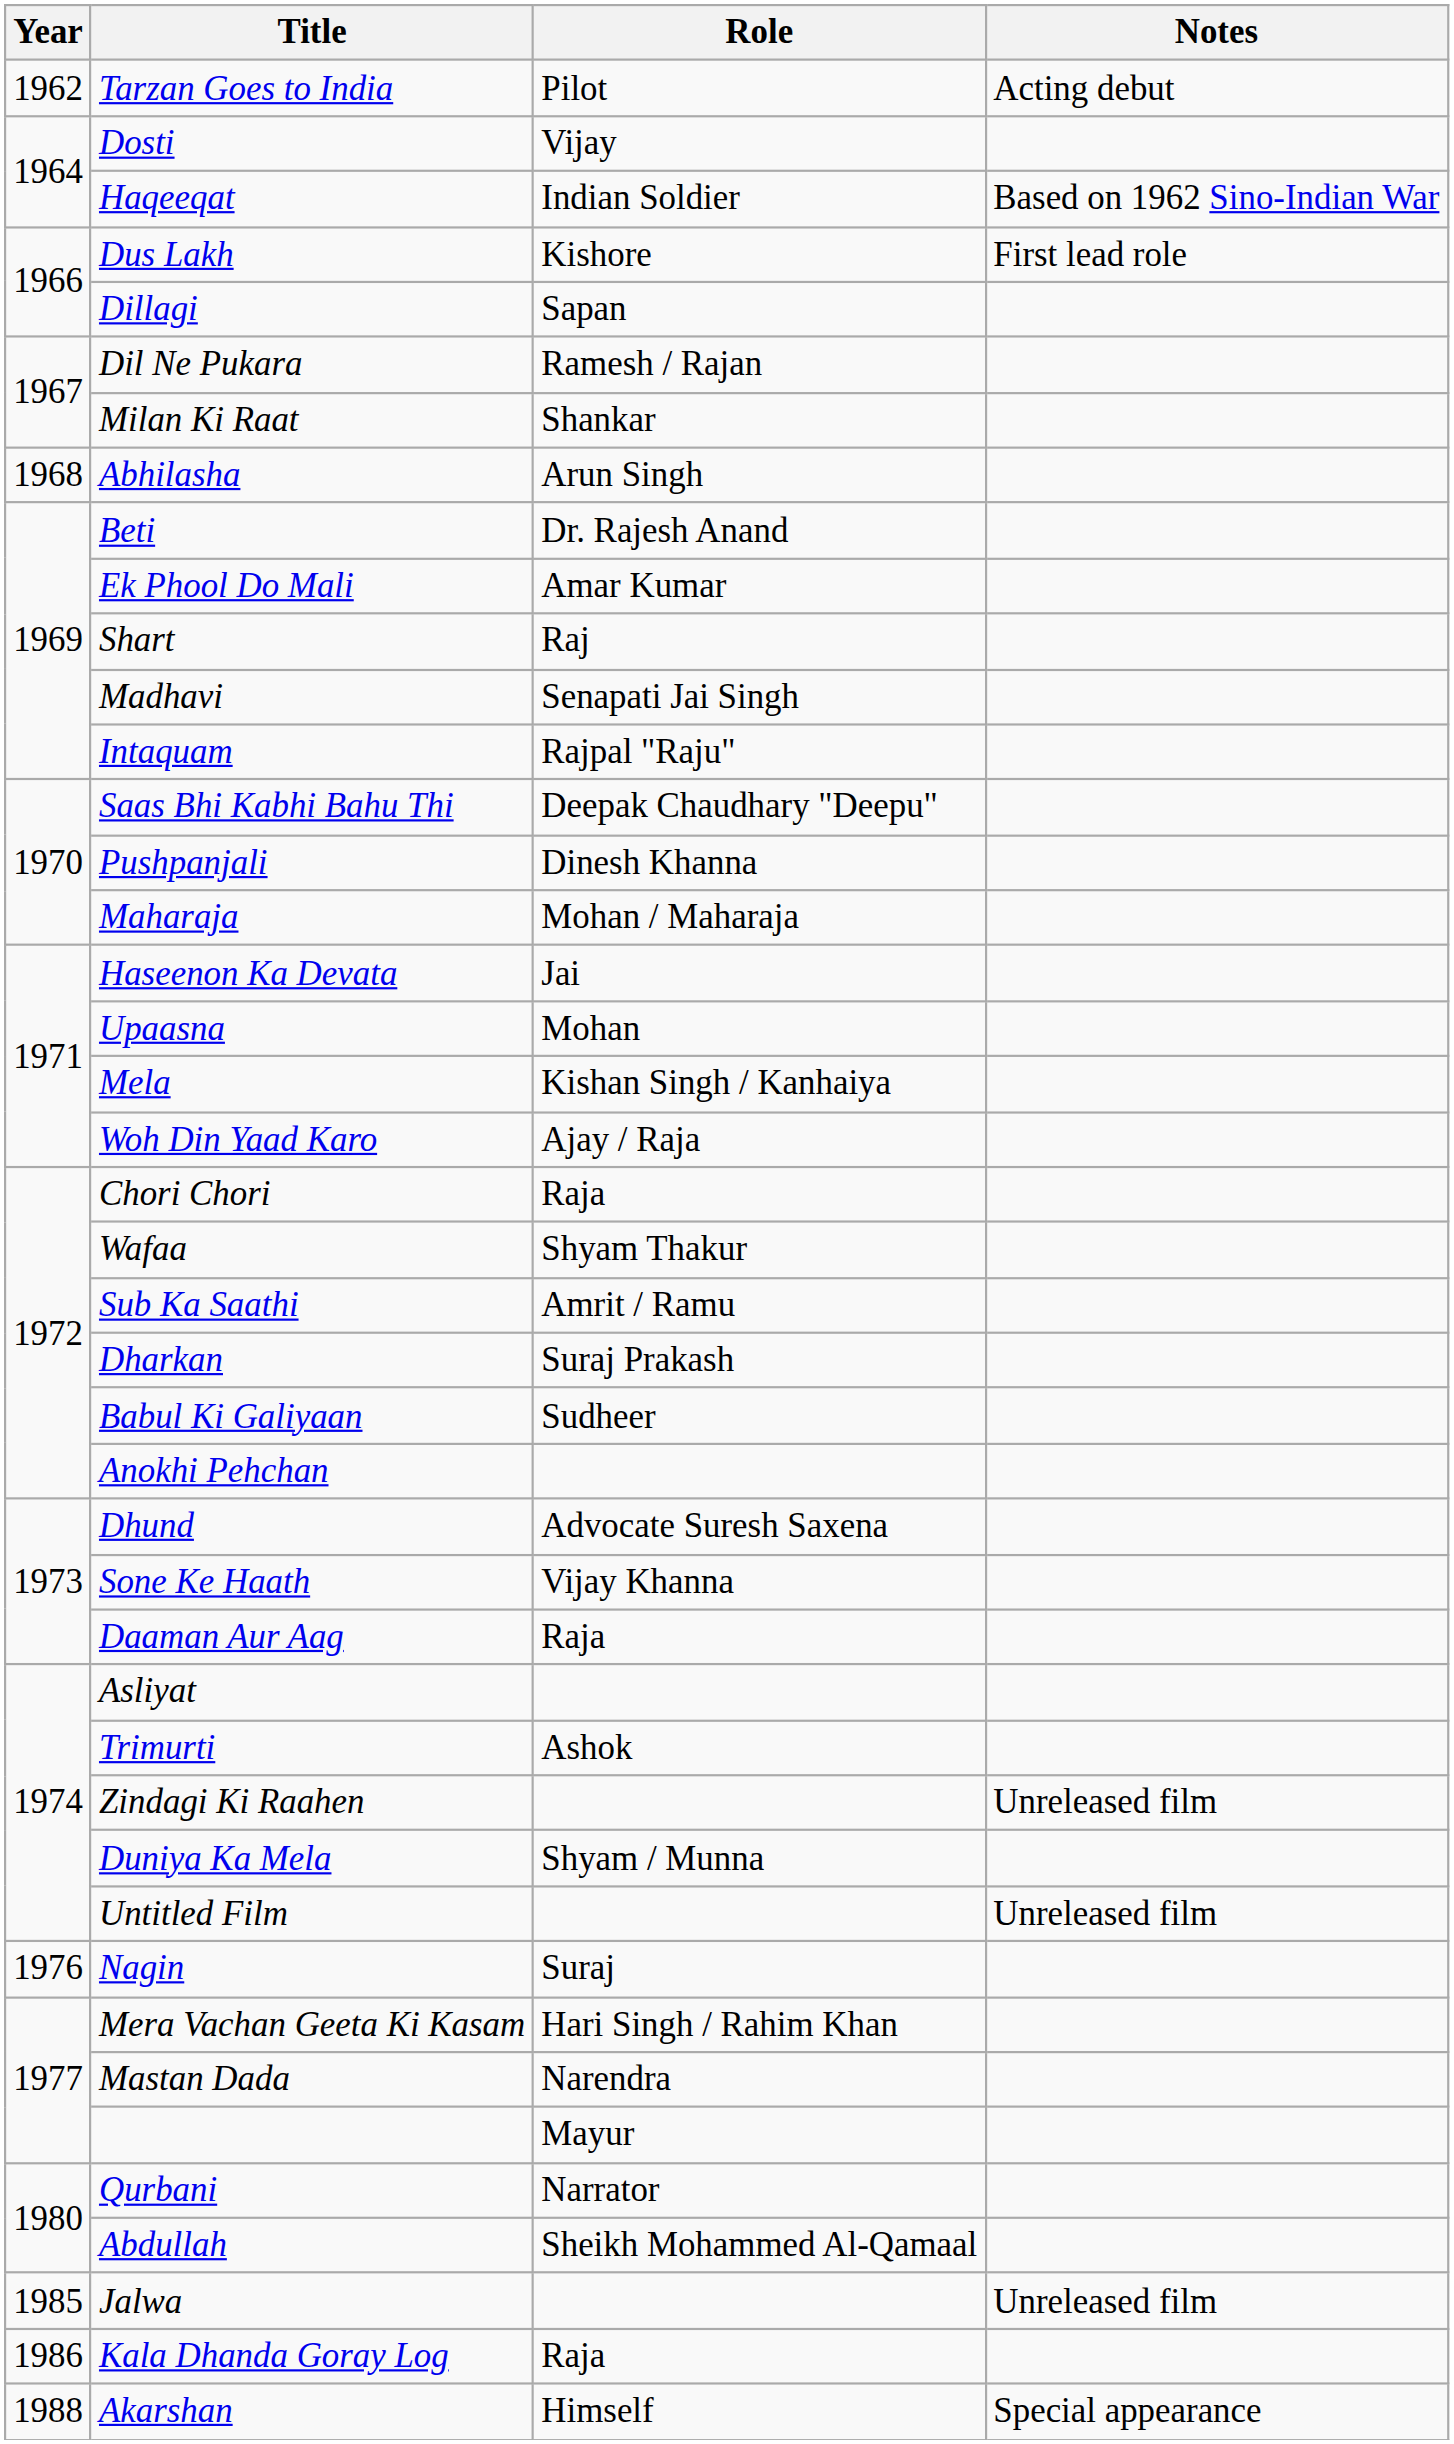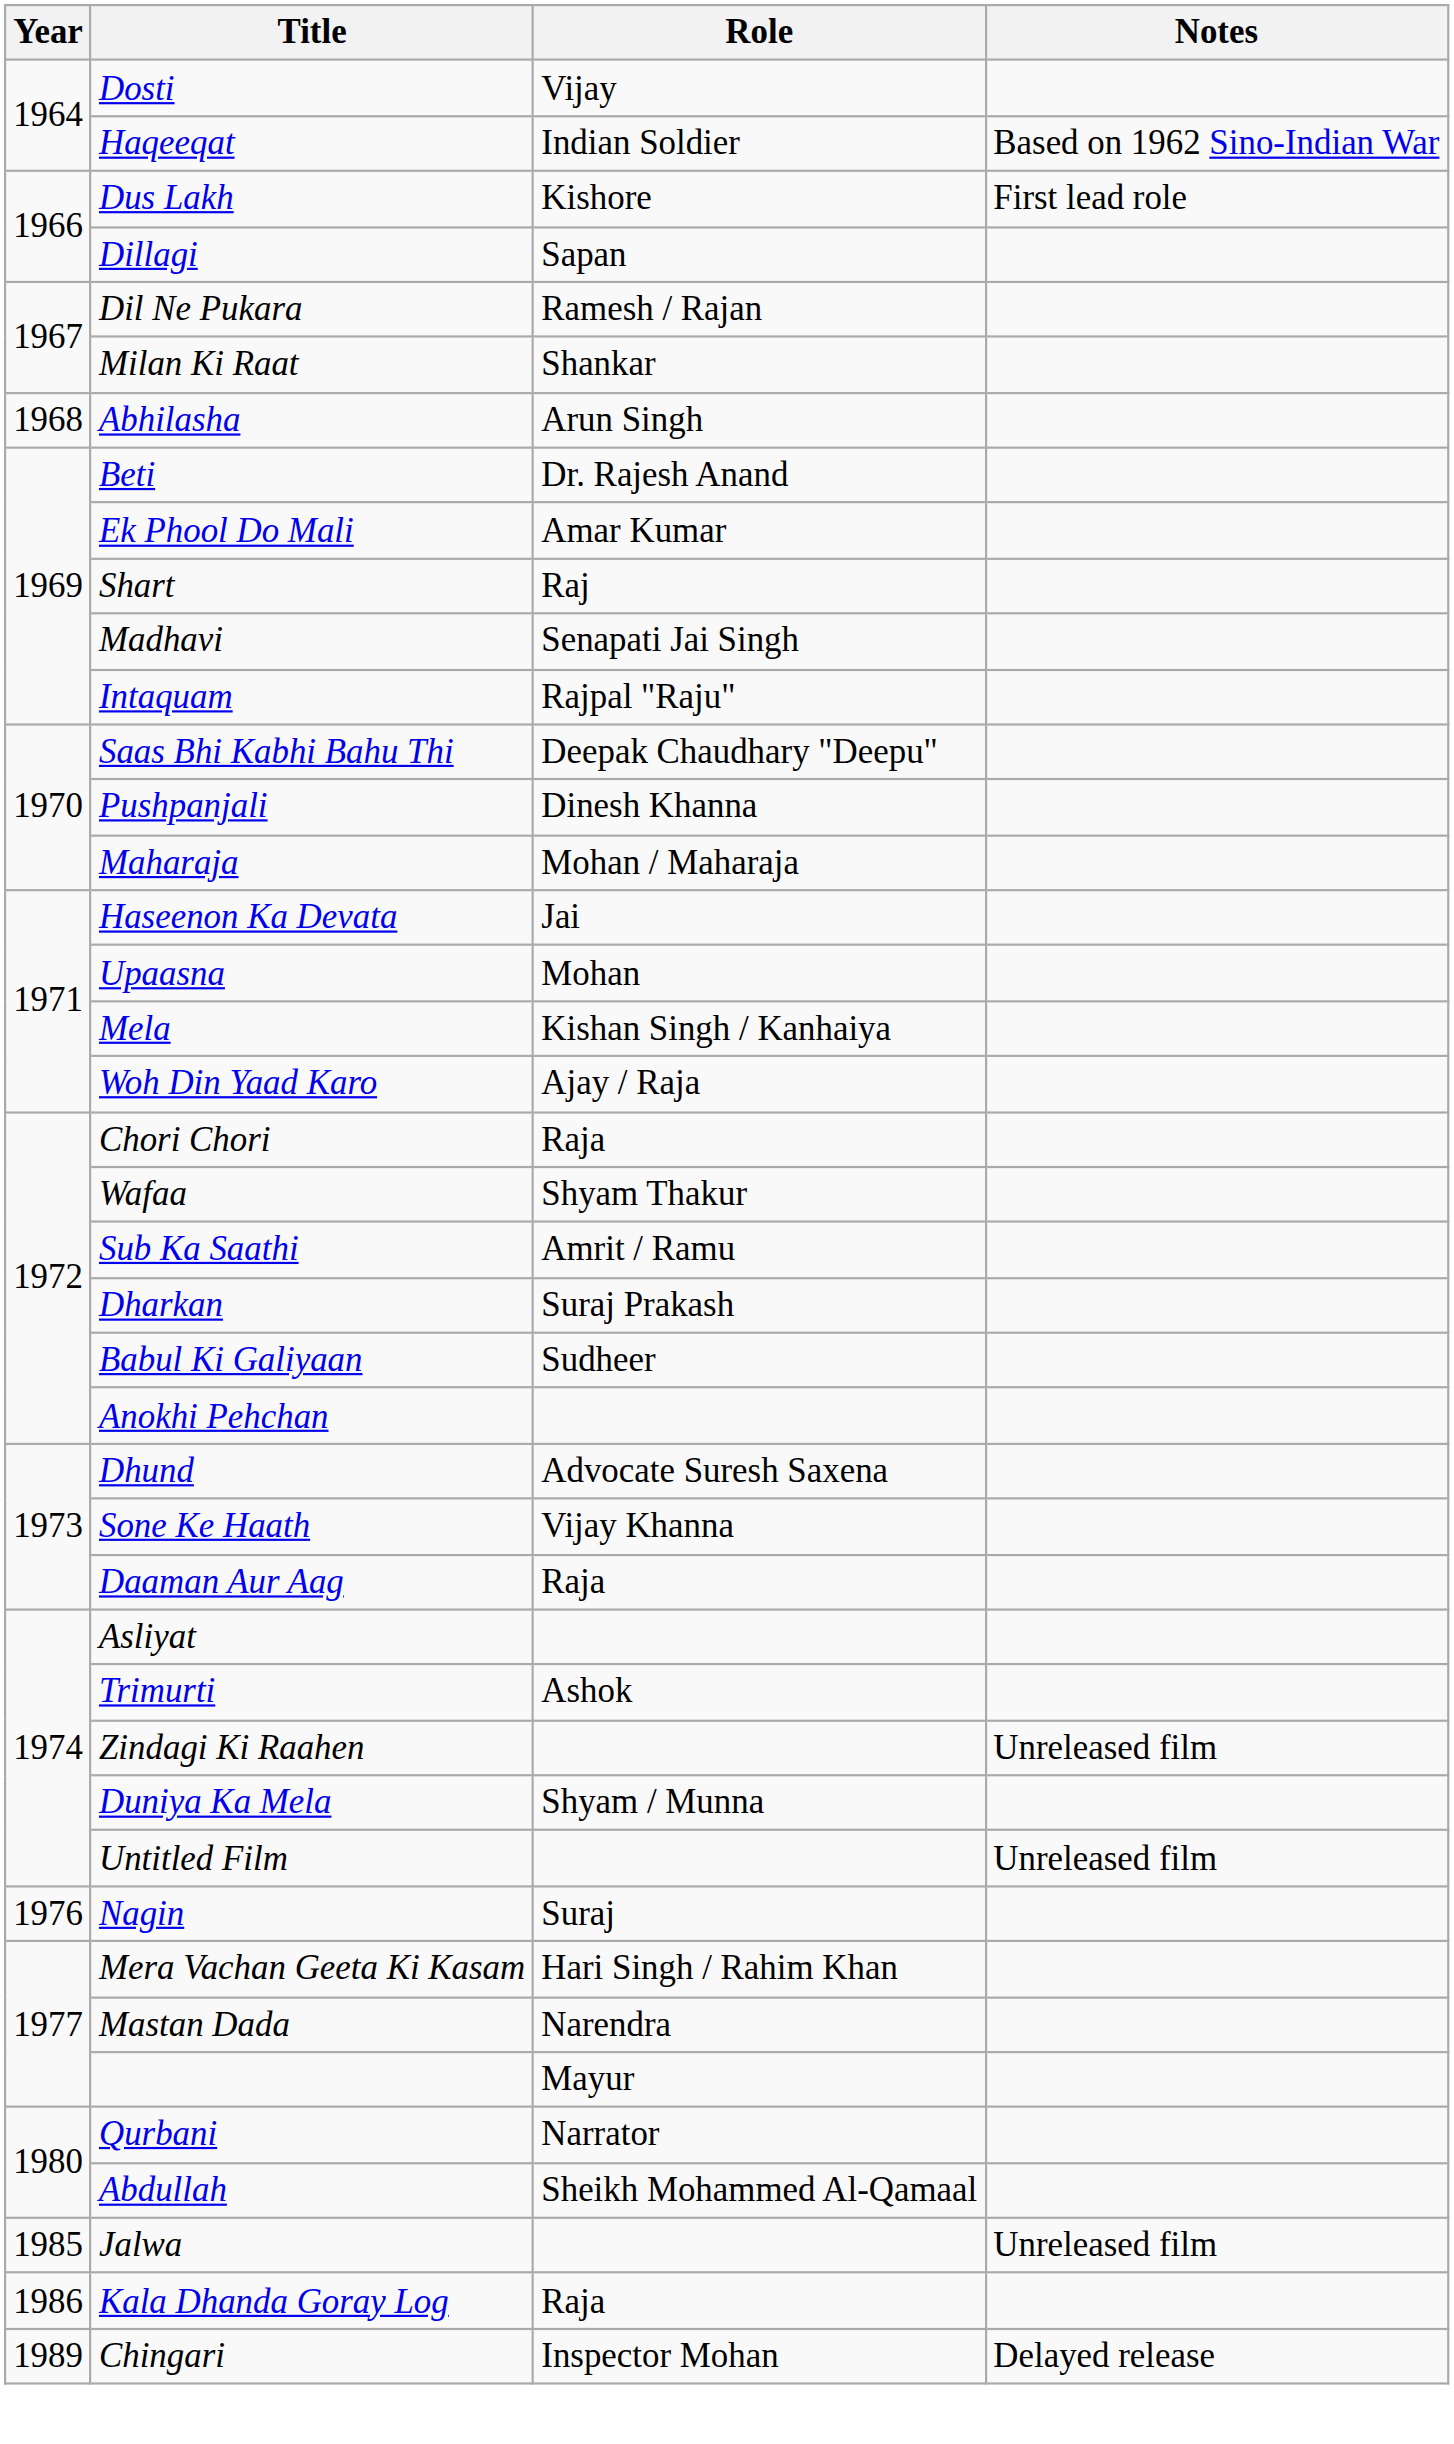- row: 1962 | Tarzan Goes to India | Pilot | Acting debut
- row: 1988 | Akarshan | Himself | Special appearance
+ row: 1989 | Chingari | Inspector Mohan | Delayed release
